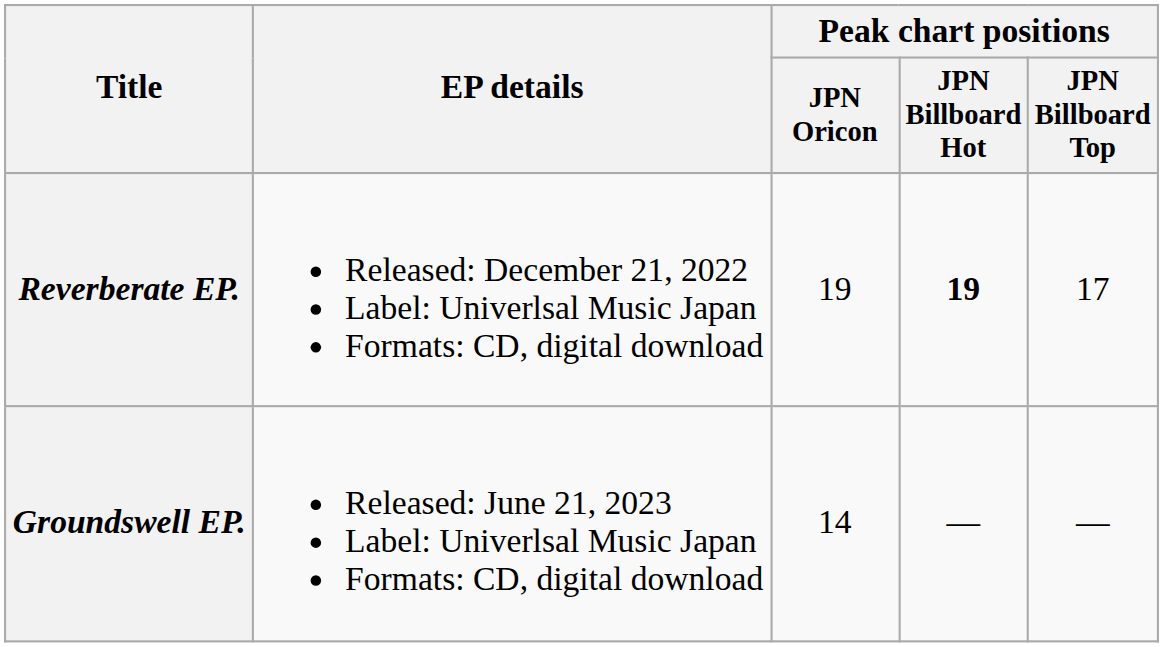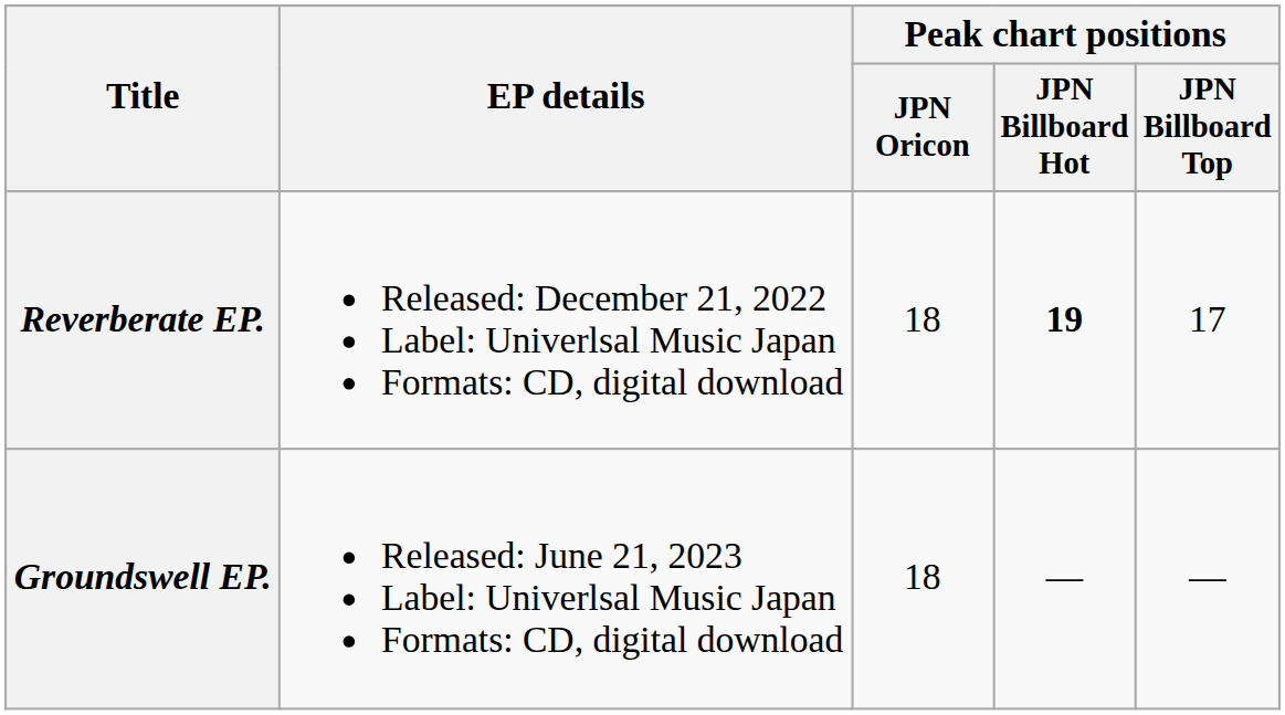Reverberate EP. | Peak chart positions / JPN Oricon: 19 -> 18
Groundswell EP. | Peak chart positions / JPN Oricon: 14 -> 18
